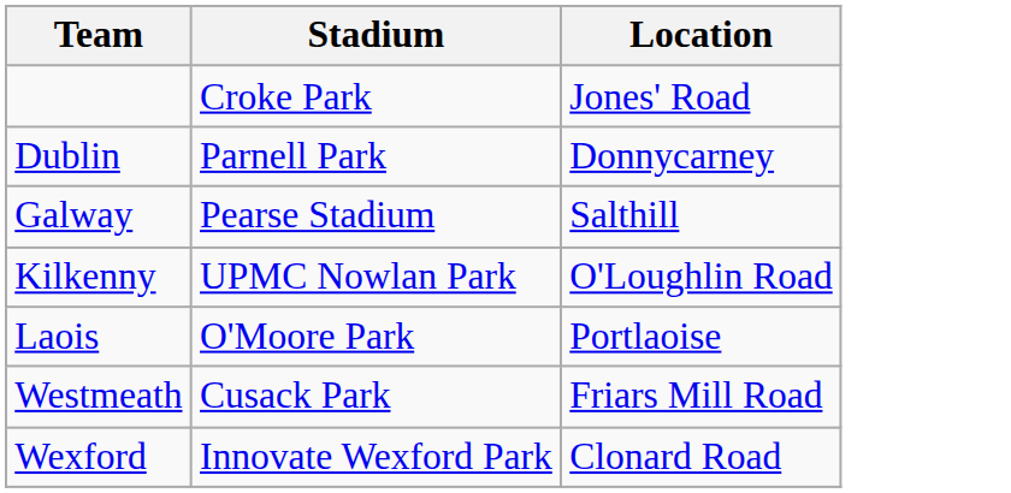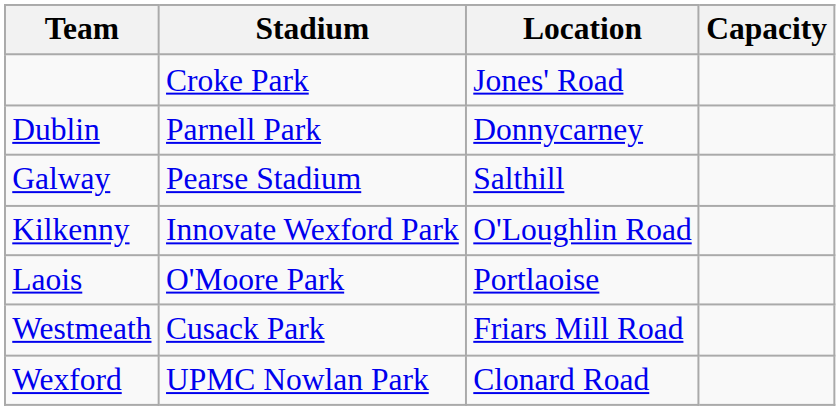+ column: Capacity
Kilkenny | Stadium: UPMC Nowlan Park -> Innovate Wexford Park
Wexford | Stadium: Innovate Wexford Park -> UPMC Nowlan Park
